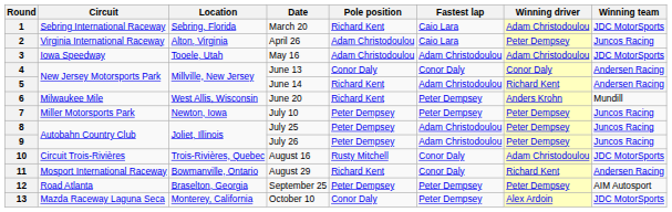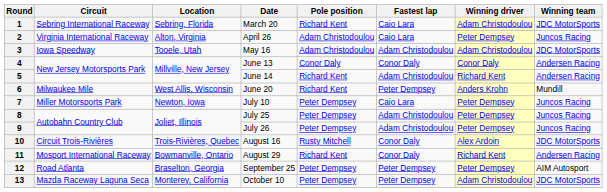7 | Fastest lap: Peter Dempsey -> Caio Lara
10 | Winning driver: Adam Christodoulou -> Alex Ardoin
13 | Pole position: Conor Daly -> Peter Dempsey
13 | Winning driver: Alex Ardoin -> Adam Christodoulou
